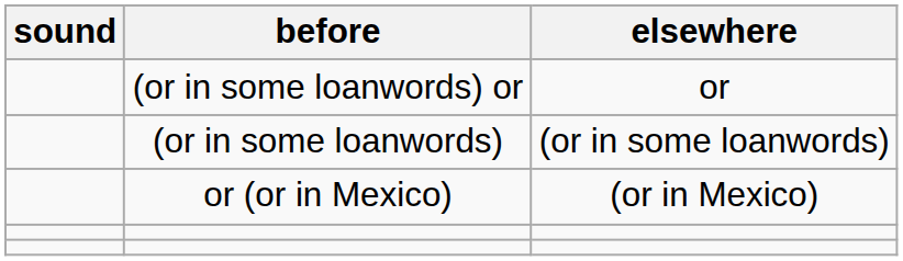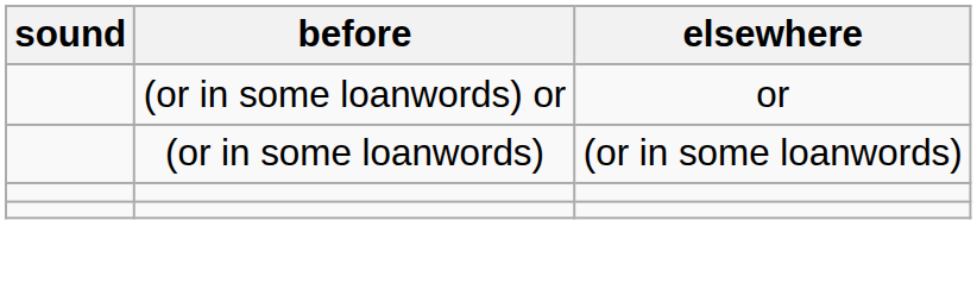- row: or (or in Mexico) | (or in Mexico)
